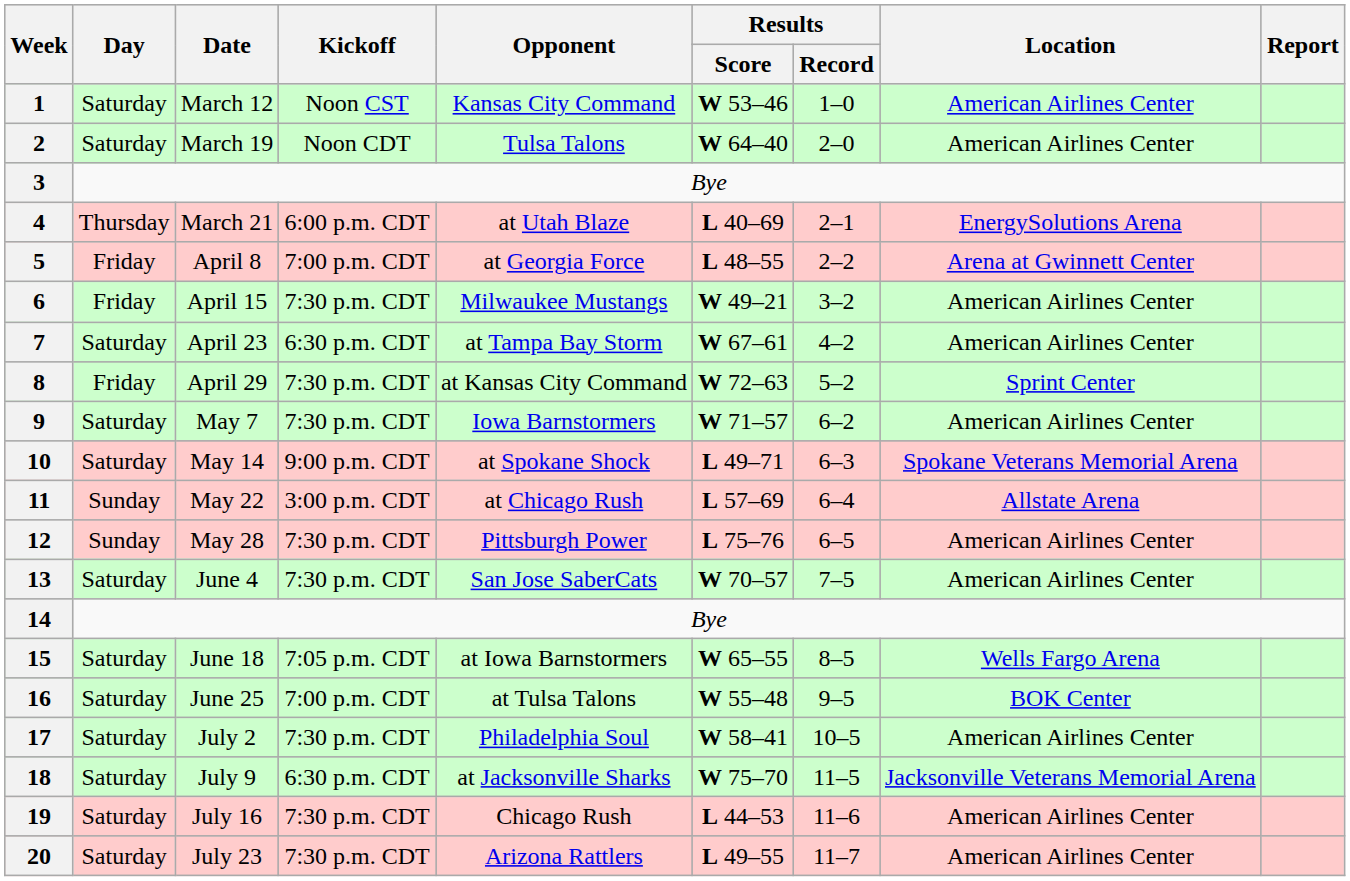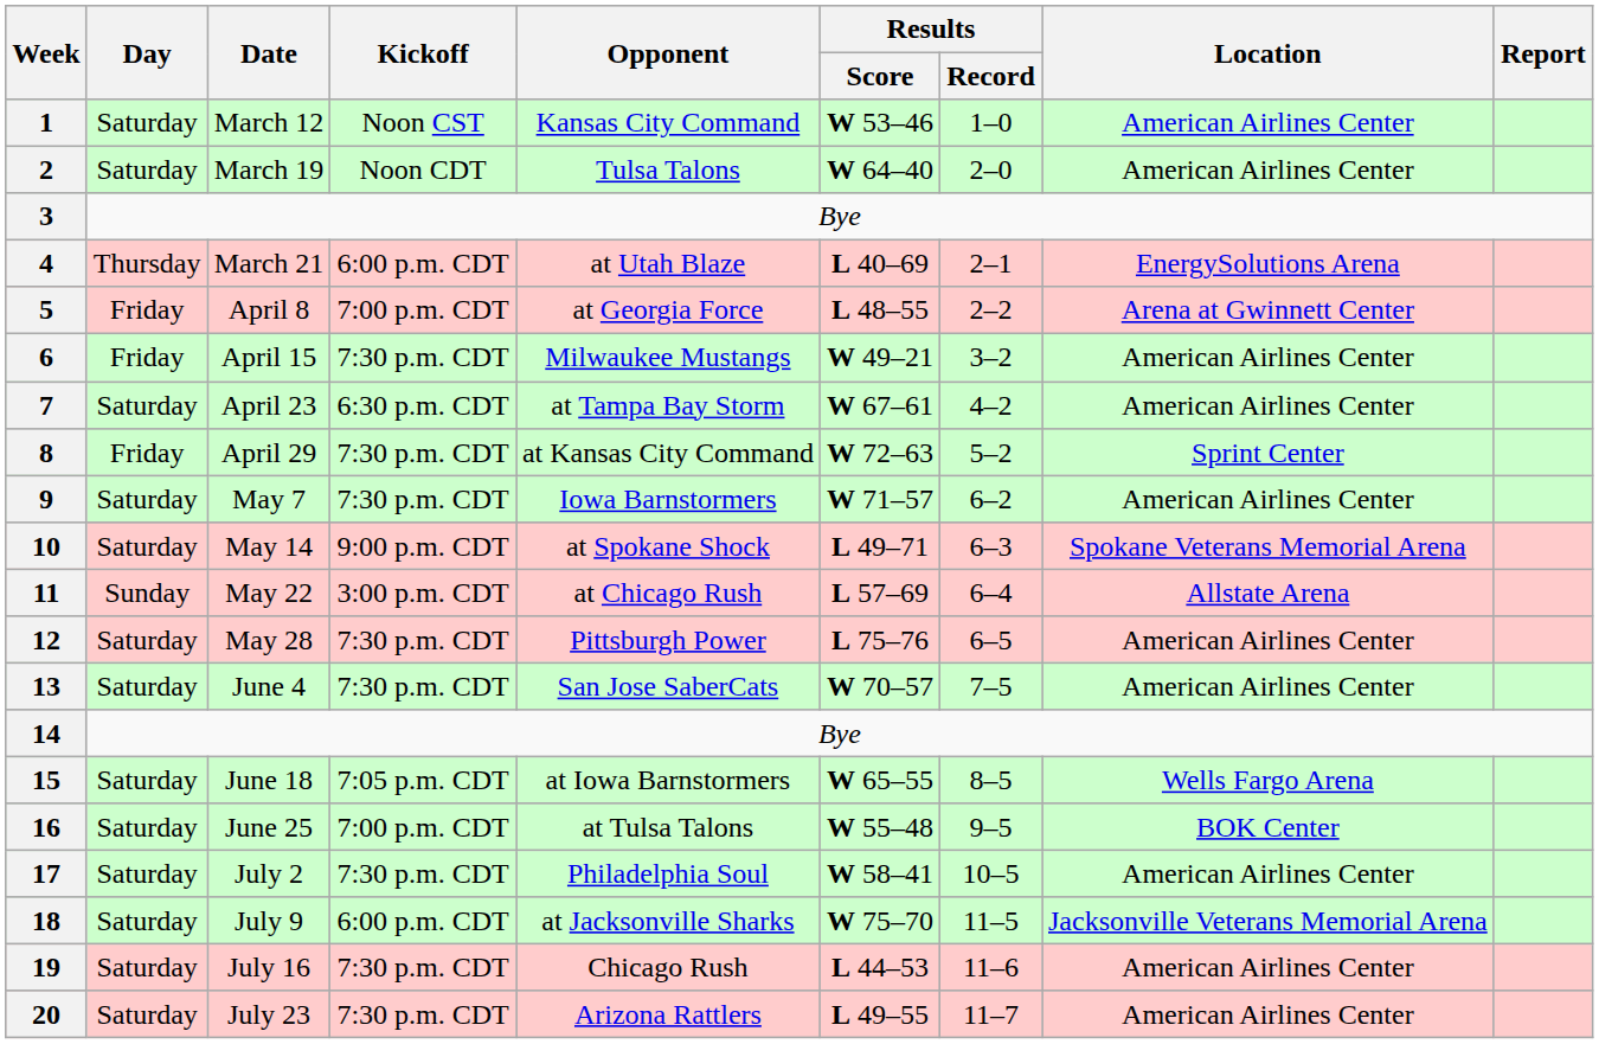12 | Day: Sunday -> Saturday
18 | Kickoff: 6:30 p.m. CDT -> 6:00 p.m. CDT
